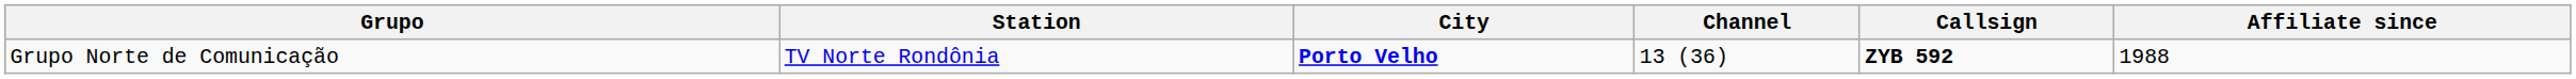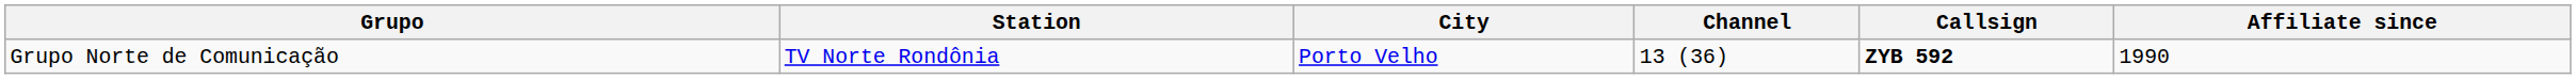Grupo Norte de Comunicação | City: bold -> normal
Grupo Norte de Comunicação | Affiliate since: 1988 -> 1990
